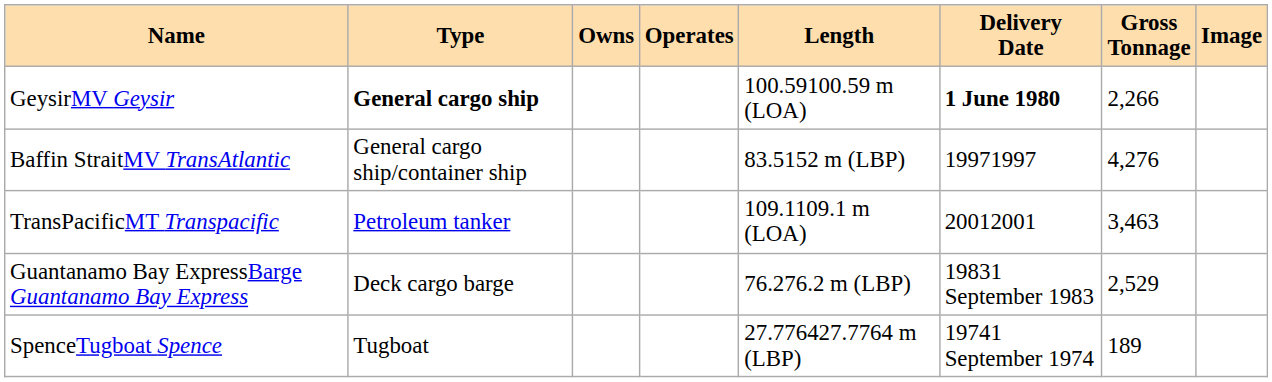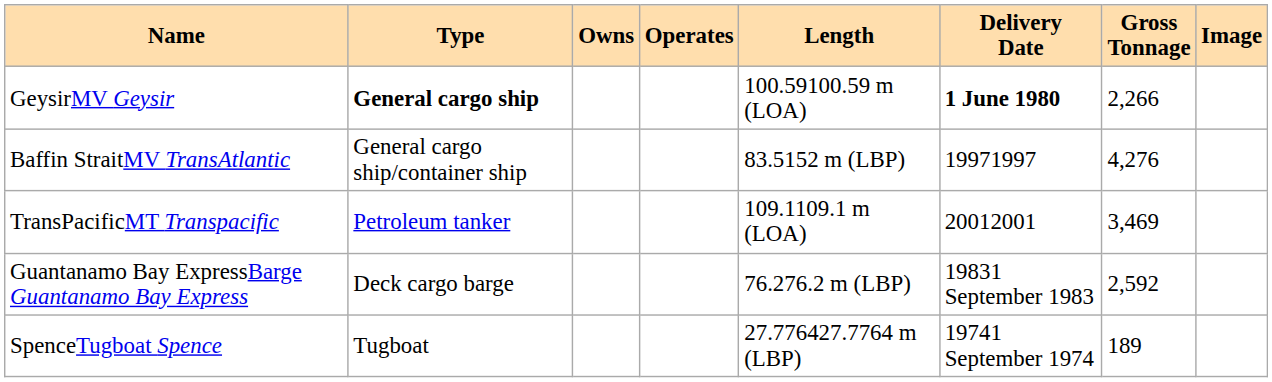TransPacificMT Transpacific | Gross Tonnage: 3,463 -> 3,469
Guantanamo Bay ExpressBarge Guantanamo Bay Express | Gross Tonnage: 2,529 -> 2,592
